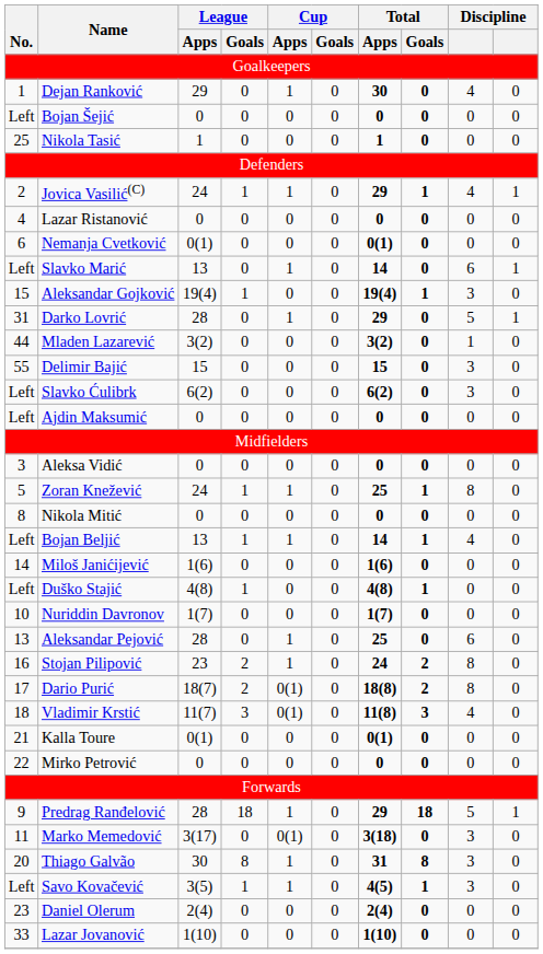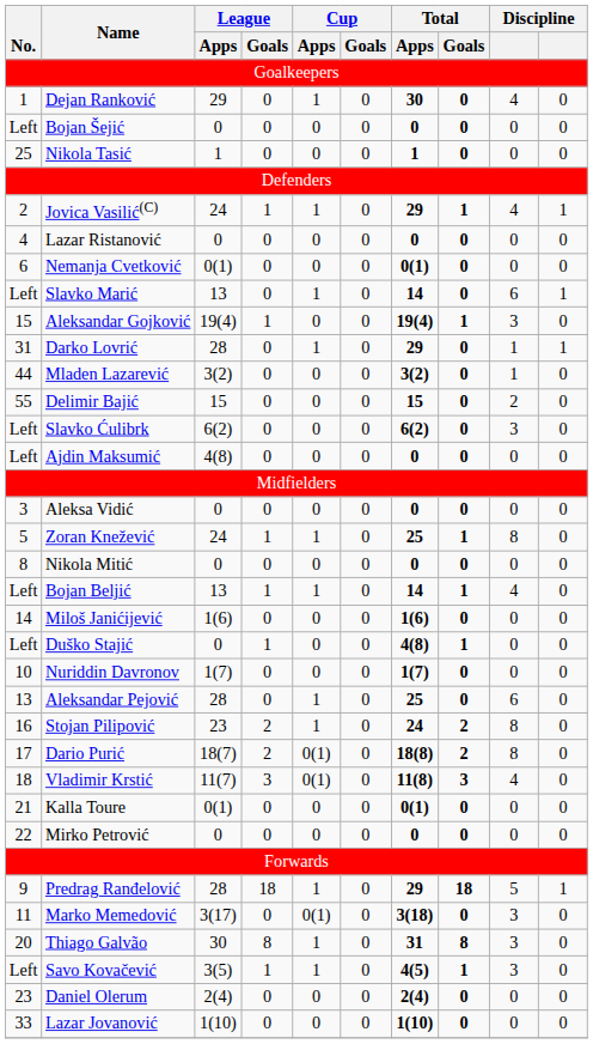Darko Lovrić | column 9: 5 -> 1
Delimir Bajić | column 9: 3 -> 2
Ajdin Maksumić | League / Apps: 0 -> 4(8)
Duško Stajić | League / Apps: 4(8) -> 0
